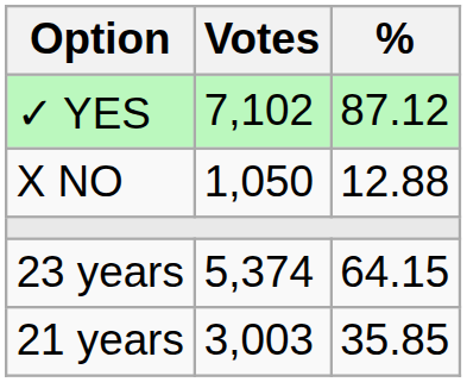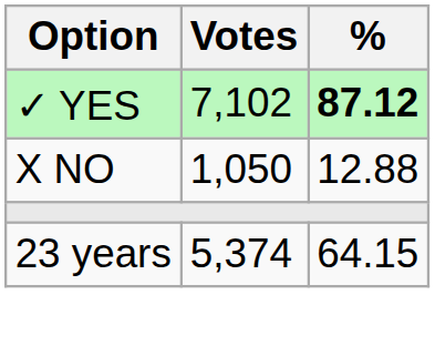✓ YES | %: normal -> bold
- row: 21 years | 3,003 | 35.85
